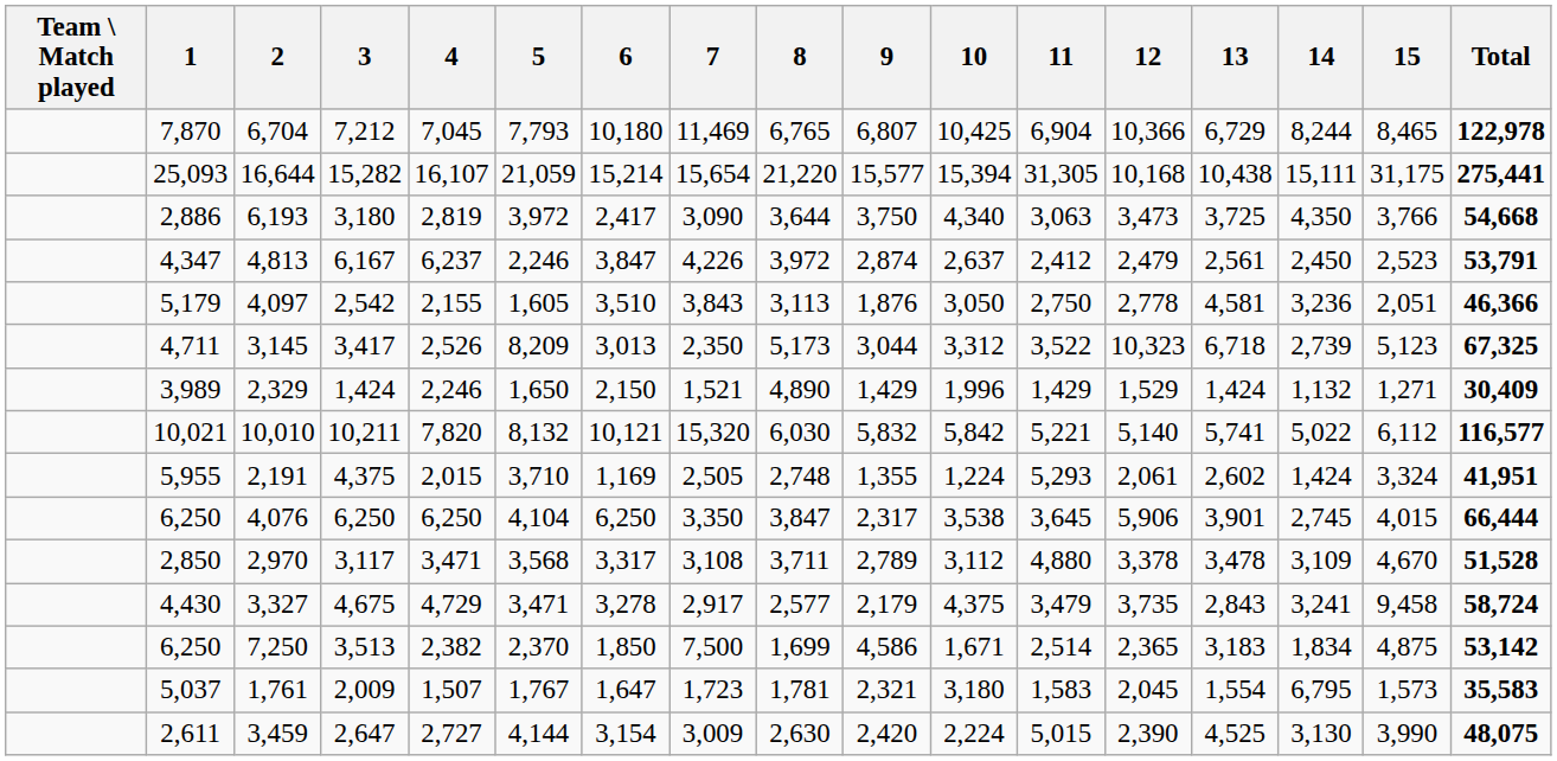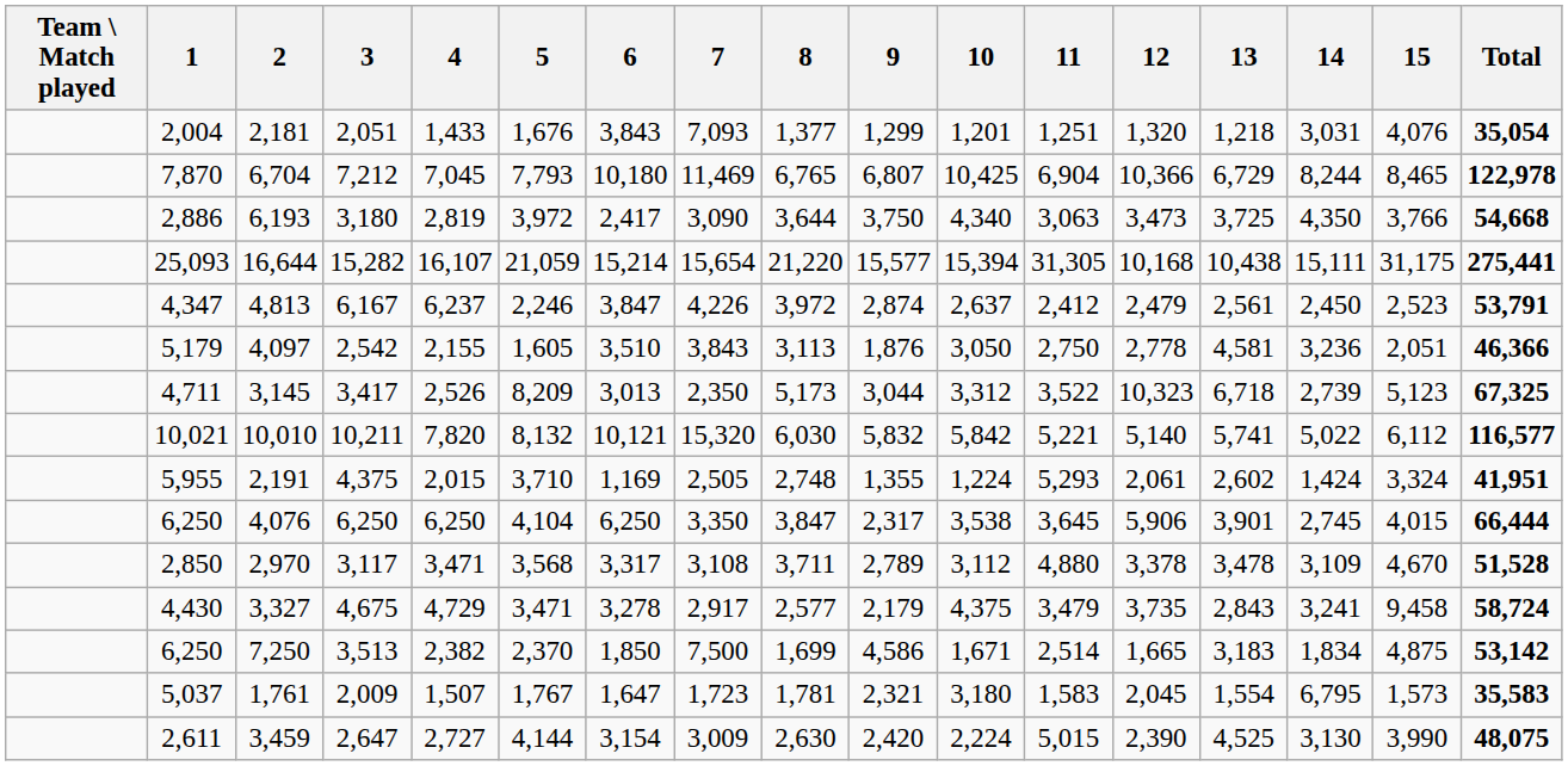+ row: 2,004 | 2,181 | 2,051 | 1,433 | 1,676 | 3,843 | 7,093 | 1,377 | 1,299 | 1,201 | 1,251 | 1,320 | 1,218 | 3,031 | 4,076 | 35,054
rows swapped: 16,644 <-> 6,193
- row: 3,989 | 2,329 | 1,424 | 2,246 | 1,650 | 2,150 | 1,521 | 4,890 | 1,429 | 1,996 | 1,429 | 1,529 | 1,424 | 1,132 | 1,271 | 30,409
7,250 | 12: 2,365 -> 1,665
